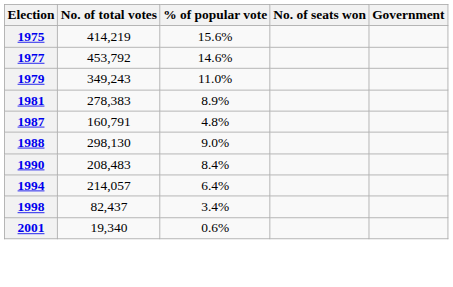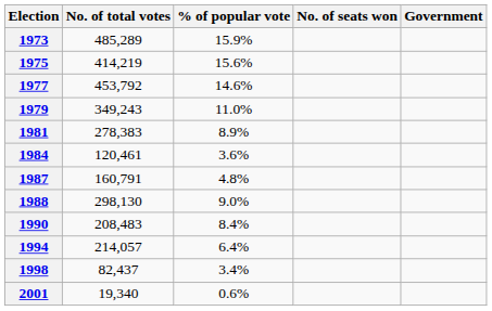+ row: 1973 | 485,289 | 15.9%
+ row: 1984 | 120,461 | 3.6%
